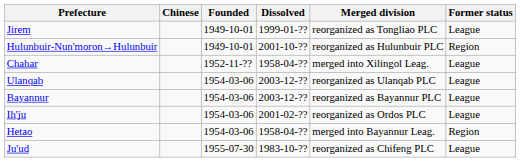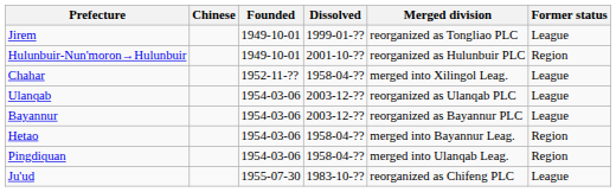- row: Ih'ju | 1954-03-06 | 2001-02-?? | reorganized as Ordos PLC | League
+ row: Pingdiquan | 1954-03-06 | 1958-04-?? | merged into Ulanqab Leag. | Region
